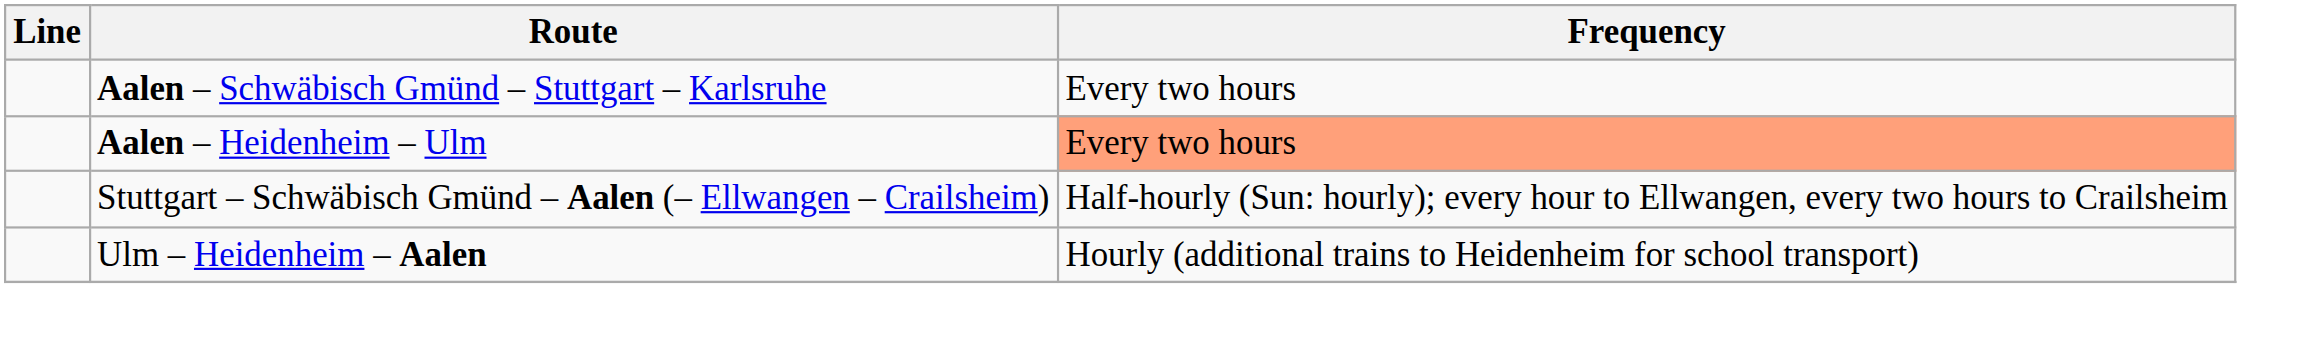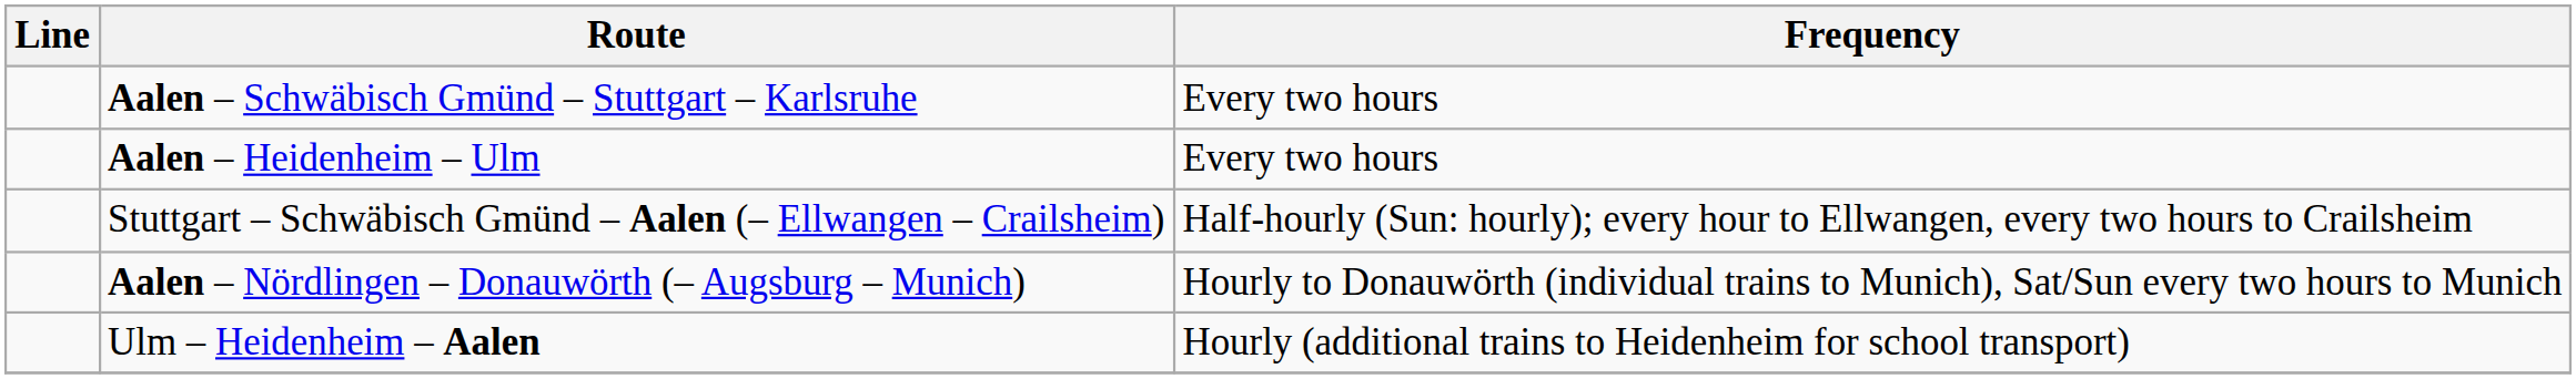Aalen – Heidenheim – Ulm | Frequency: lightsalmon background -> no background
+ row: Aalen – Nördlingen – Donauwörth (– Augsburg – Munich) | Hourly to Donauwörth (individual trains to Munich), Sat/Sun every two hours to Munich
